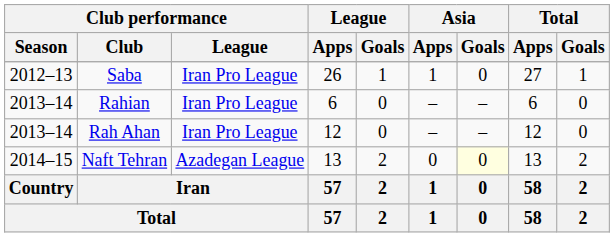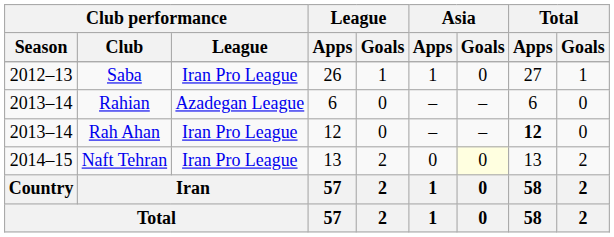Rahian | Club performance / League: Iran Pro League -> Azadegan League
Rah Ahan | Total / Apps: normal -> bold
Naft Tehran | Club performance / League: Azadegan League -> Iran Pro League
